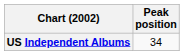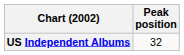US Independent Albums | Peak position: 34 -> 32
